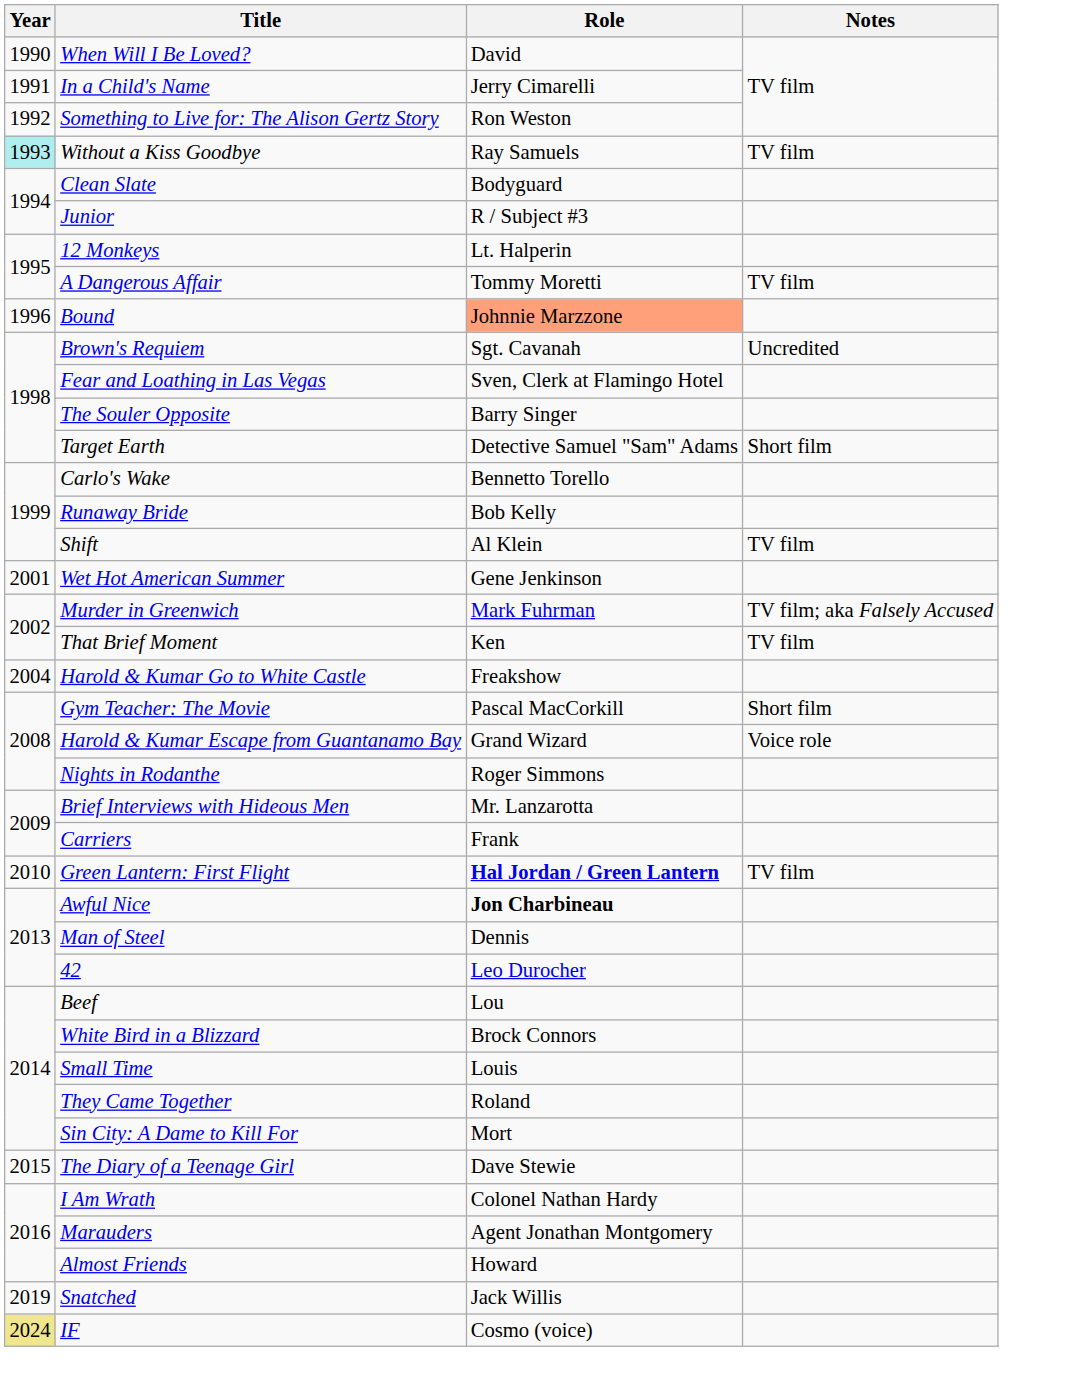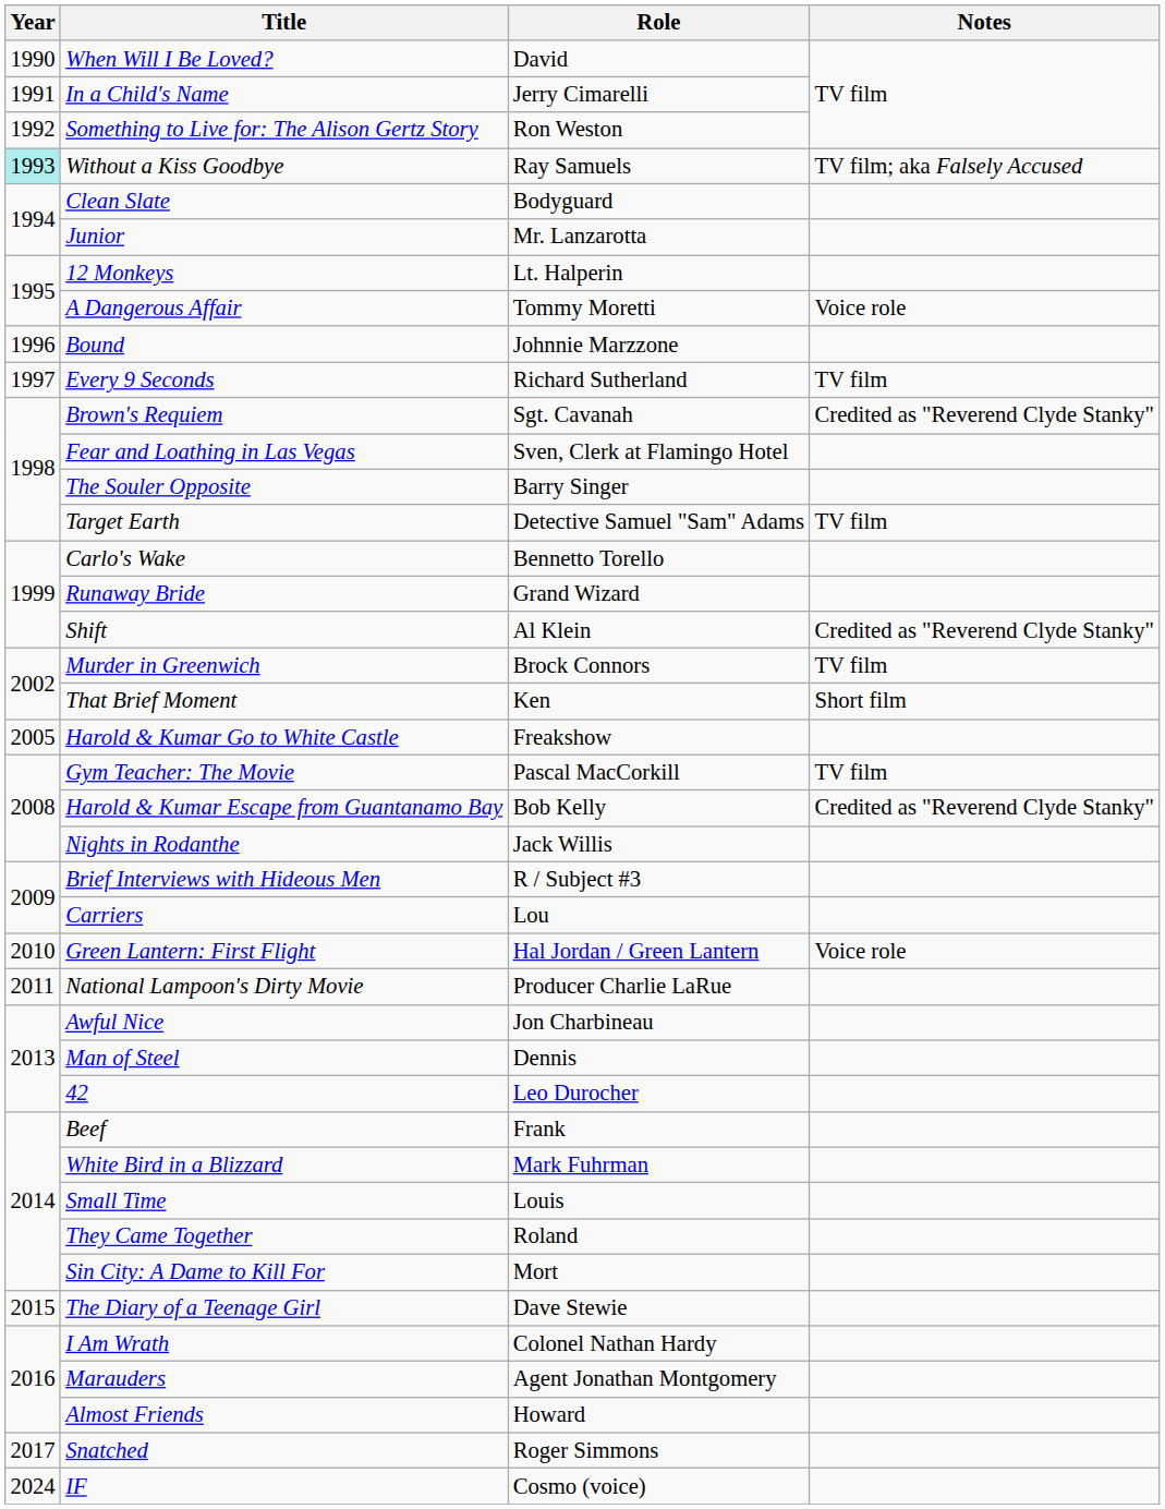Without a Kiss Goodbye | Notes: TV film -> TV film; aka Falsely Accused
Junior | Role: R / Subject #3 -> Mr. Lanzarotta
A Dangerous Affair | Notes: TV film -> Voice role
Bound | Role: lightsalmon background -> no background
+ row: 1997 | Every 9 Seconds | Richard Sutherland | TV film
Brown's Requiem | Notes: Uncredited -> Credited as "Reverend Clyde Stanky"
Target Earth | Notes: Short film -> TV film
Runaway Bride | Role: Bob Kelly -> Grand Wizard
Shift | Notes: TV film -> Credited as "Reverend Clyde Stanky"
- row: 2001 | Wet Hot American Summer | Gene Jenkinson
Murder in Greenwich | Role: Mark Fuhrman -> Brock Connors
Murder in Greenwich | Notes: TV film; aka Falsely Accused -> TV film
That Brief Moment | Notes: TV film -> Short film
Harold & Kumar Go to White Castle | Year: 2004 -> 2005
Gym Teacher: The Movie | Notes: Short film -> TV film
Harold & Kumar Escape from Guantanamo Bay | Role: Grand Wizard -> Bob Kelly
Harold & Kumar Escape from Guantanamo Bay | Notes: Voice role -> Credited as "Reverend Clyde Stanky"
Nights in Rodanthe | Role: Roger Simmons -> Jack Willis
Brief Interviews with Hideous Men | Role: Mr. Lanzarotta -> R / Subject #3
Carriers | Role: Frank -> Lou
Green Lantern: First Flight | Role: bold -> normal
Green Lantern: First Flight | Notes: TV film -> Voice role
+ row: 2011 | National Lampoon's Dirty Movie | Producer Charlie LaRue
Awful Nice | Role: bold -> normal
Beef | Role: Lou -> Frank
White Bird in a Blizzard | Role: Brock Connors -> Mark Fuhrman
Snatched | Year: 2019 -> 2017
Snatched | Role: Jack Willis -> Roger Simmons
IF | Year: khaki background -> no background
